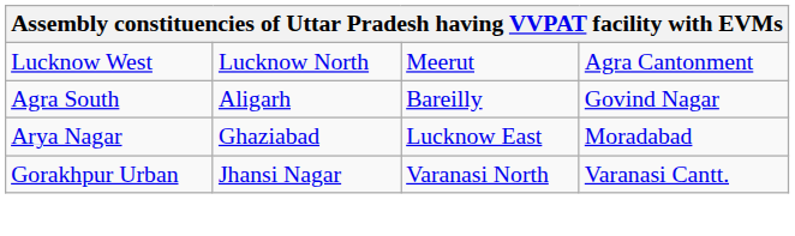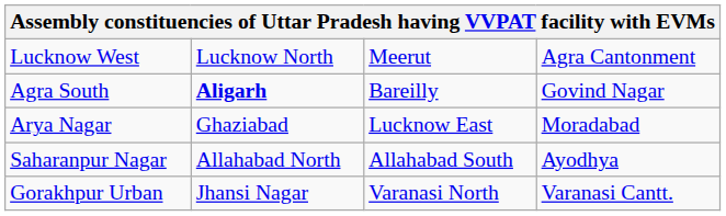Agra South | column 2: normal -> bold
+ row: Saharanpur Nagar | Allahabad North | Allahabad South | Ayodhya
